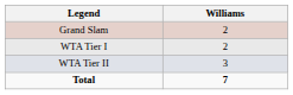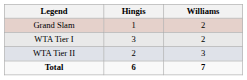+ column: Hingis | 1 | 3 | 2 | 6
